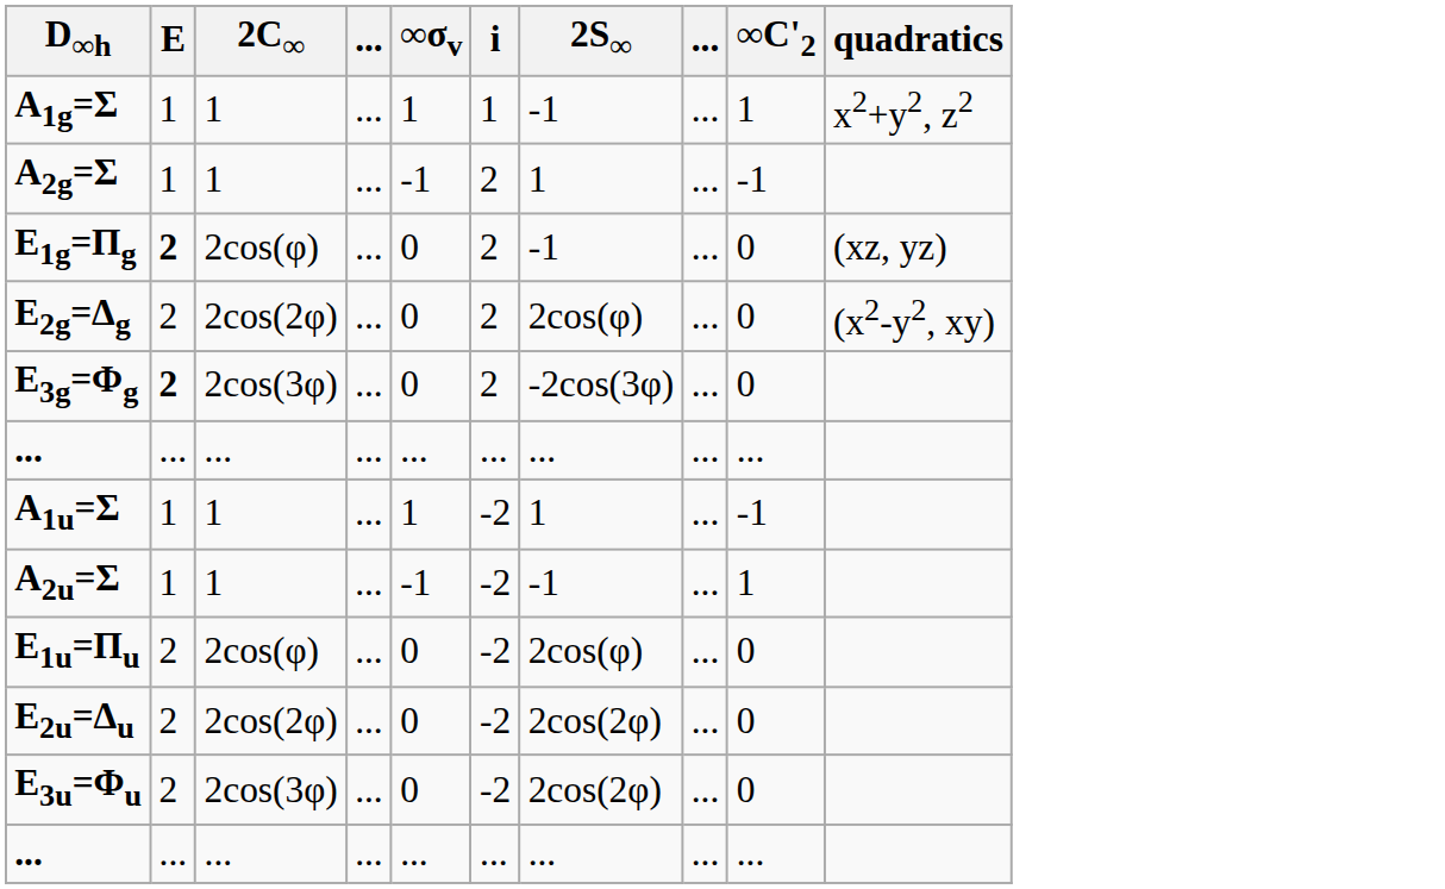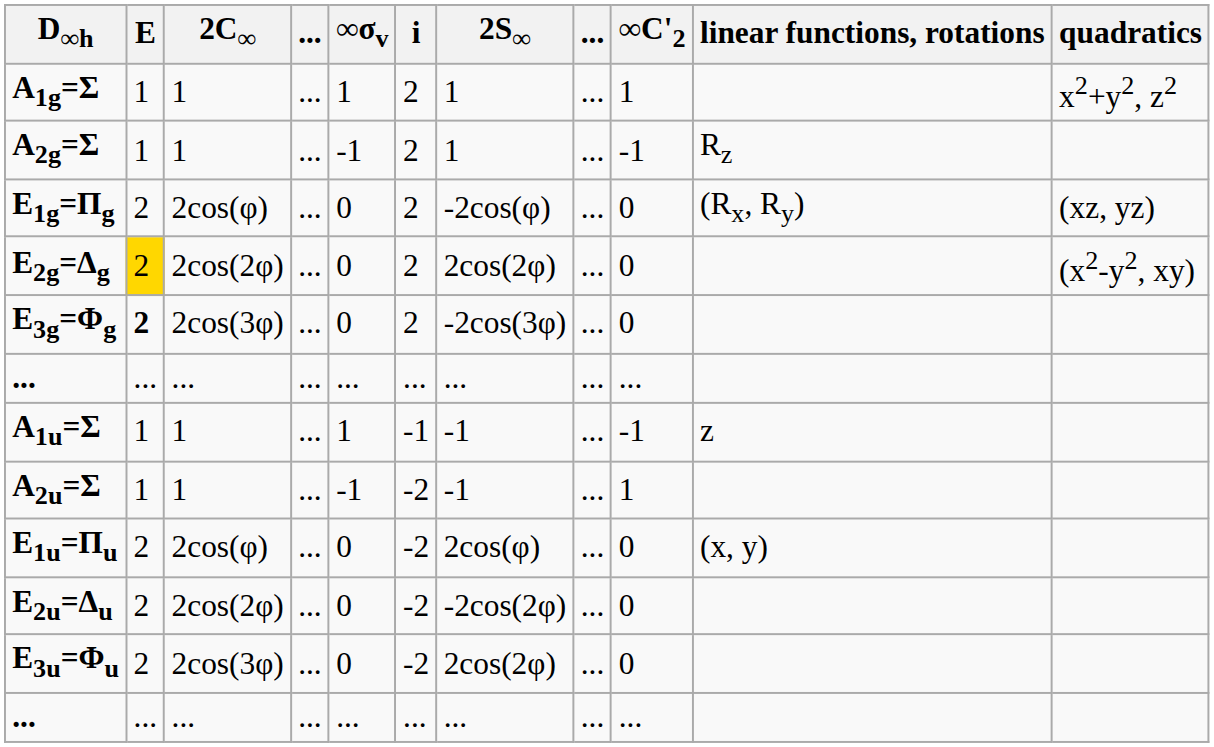+ column: linear functions, rotations | Rz | (Rx, Ry) | z | (x, y)
A1g=Σ | i: 1 -> 2
A1g=Σ | 2S∞: -1 -> 1
E1g=Πg | E: bold -> normal
E1g=Πg | 2S∞: -1 -> -2cos(φ)
E2g=Δg | E: no background -> gold background
E2g=Δg | 2S∞: 2cos(φ) -> 2cos(2φ)
A1u=Σ | i: -2 -> -1
A1u=Σ | 2S∞: 1 -> -1
E2u=Δu | 2S∞: 2cos(2φ) -> -2cos(2φ)
